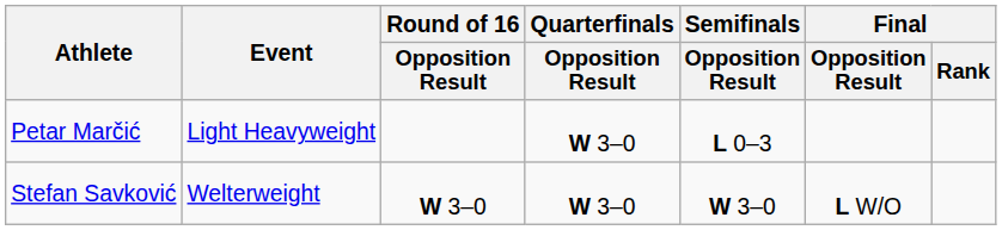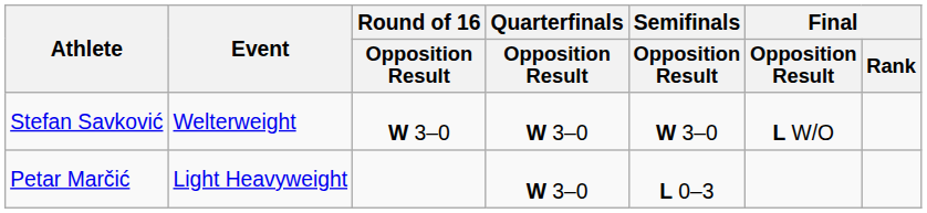rows swapped: Stefan Savković <-> Petar Marčić
